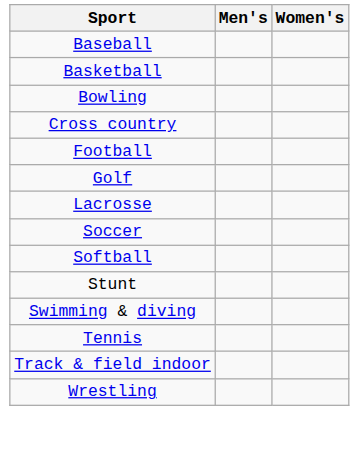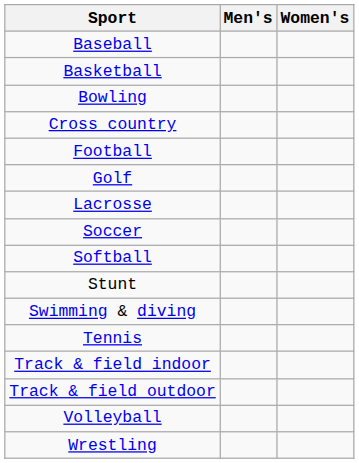+ row: Track & field outdoor
+ row: Volleyball
